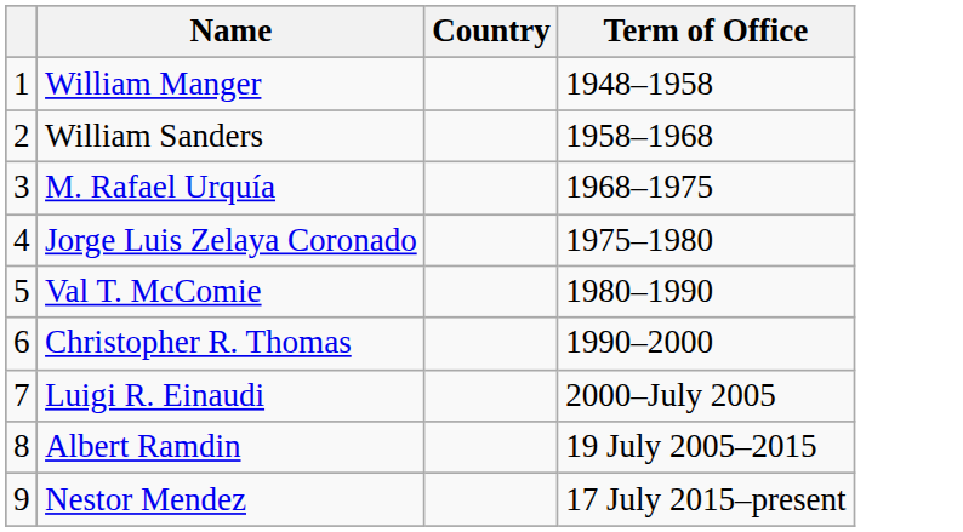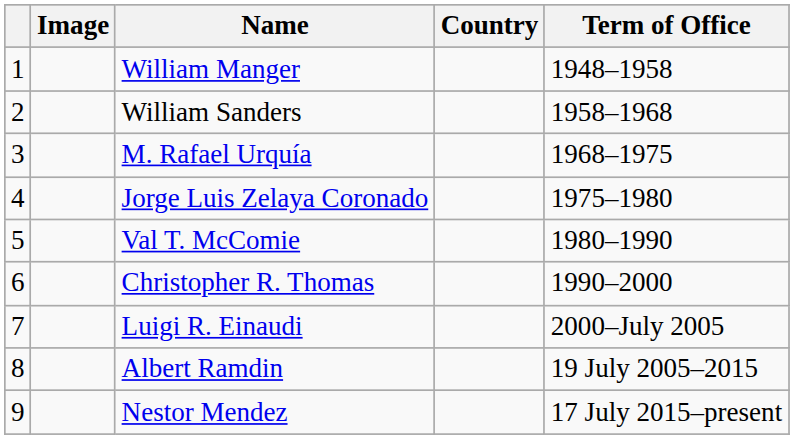+ column: Image
